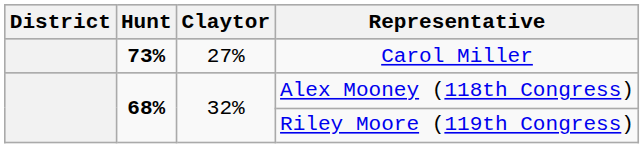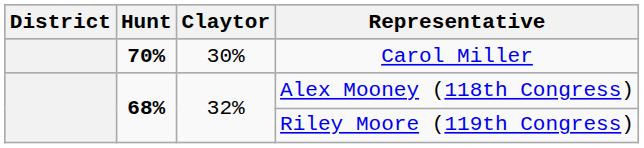Carol Miller | Hunt: 73% -> 70%
Carol Miller | Claytor: 27% -> 30%
